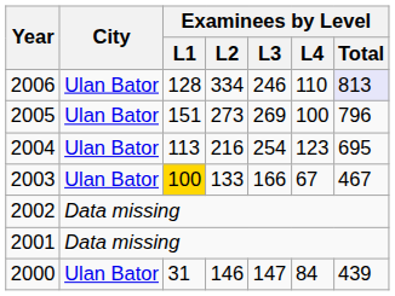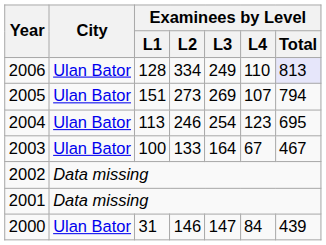2006 | Examinees by Level / L3: 246 -> 249
2005 | Examinees by Level / L4: 100 -> 107
2005 | Examinees by Level / Total: 796 -> 794
2004 | Examinees by Level / L2: 216 -> 246
2003 | Examinees by Level / L1: gold background -> no background
2003 | Examinees by Level / L3: 166 -> 164
